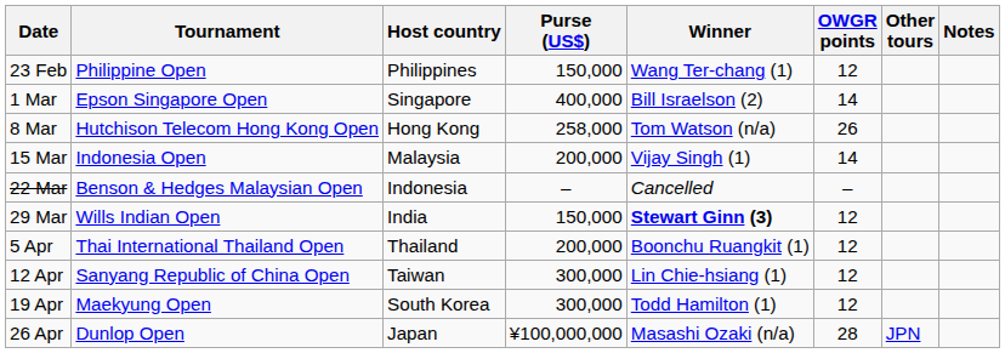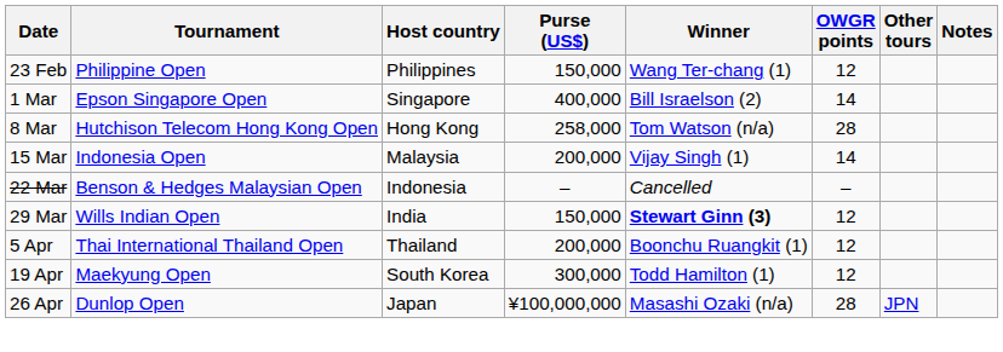8 Mar | OWGR points: 26 -> 28
- row: 12 Apr | Sanyang Republic of China Open | Taiwan | 300,000 | Lin Chie-hsiang (1) | 12
